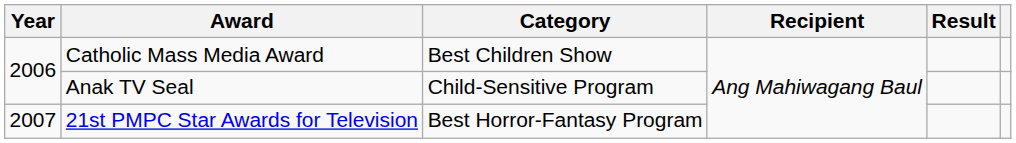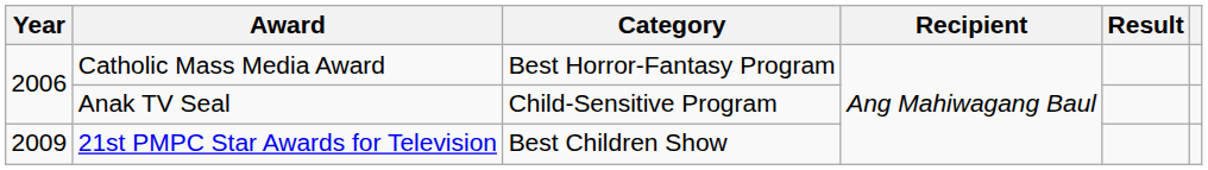Catholic Mass Media Award | Category: Best Children Show -> Best Horror-Fantasy Program
21st PMPC Star Awards for Television | Year: 2007 -> 2009
21st PMPC Star Awards for Television | Category: Best Horror-Fantasy Program -> Best Children Show
